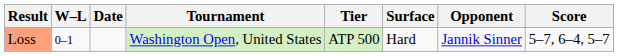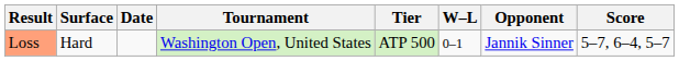columns swapped: W–L <-> Surface
